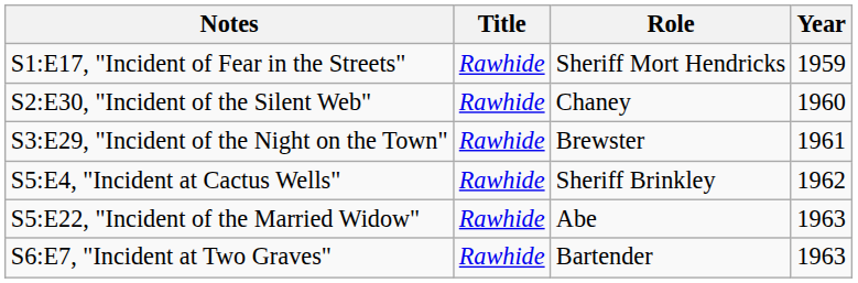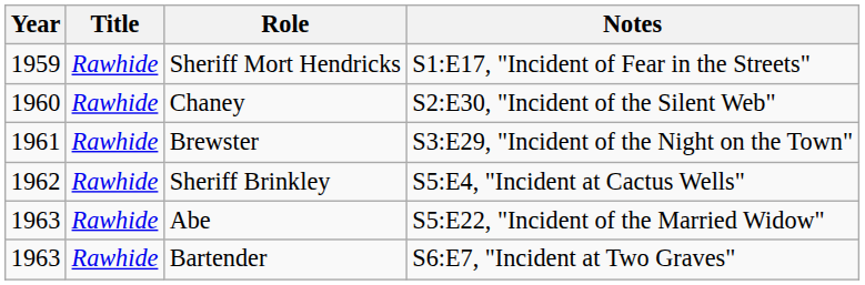columns swapped: Year <-> Notes
